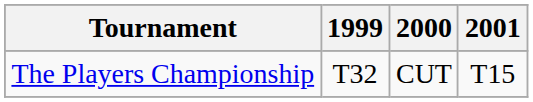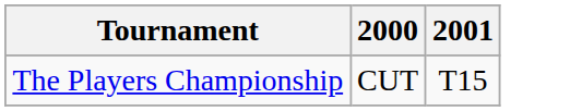- column: 1999 | T32
